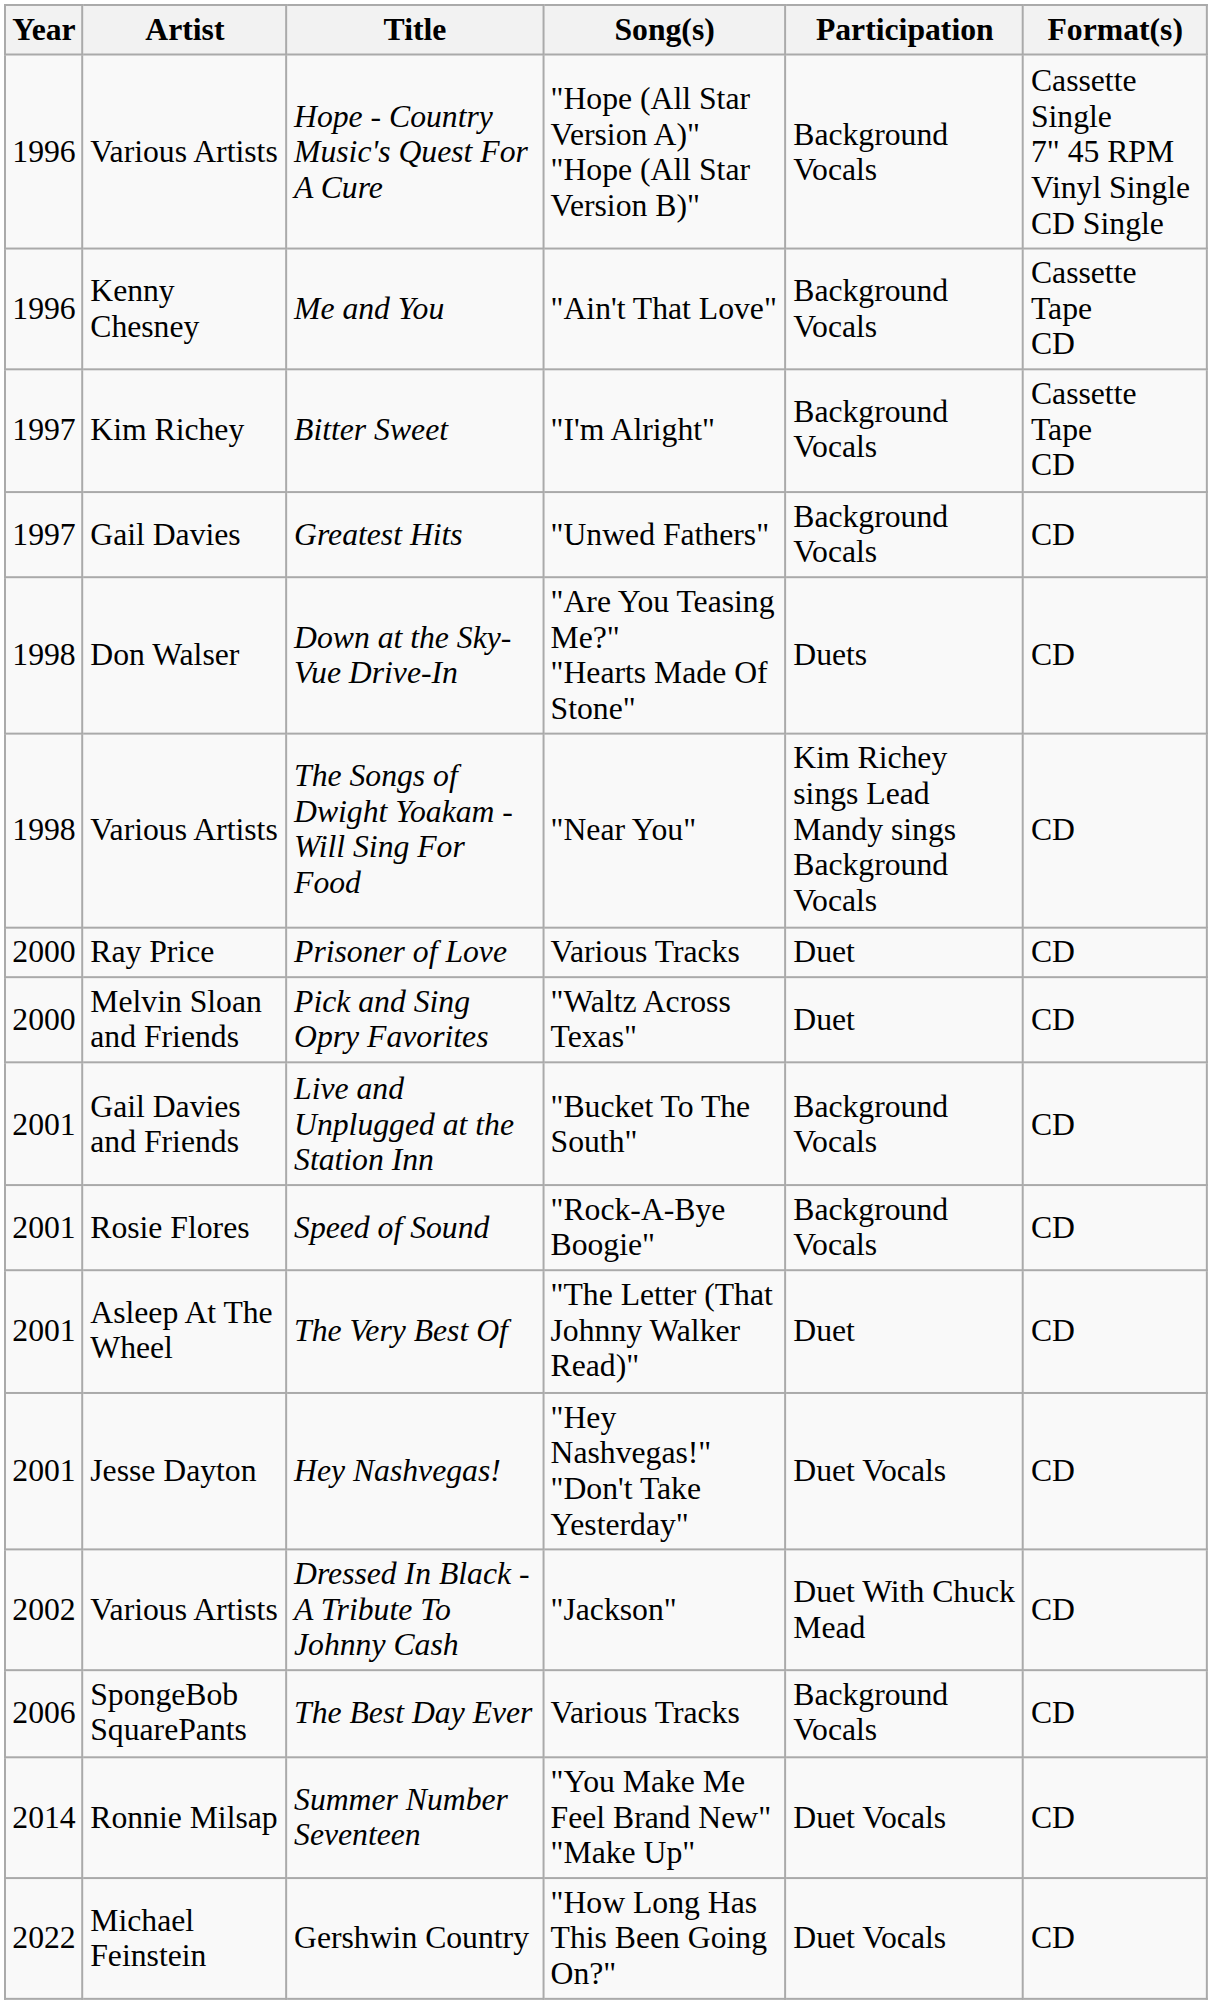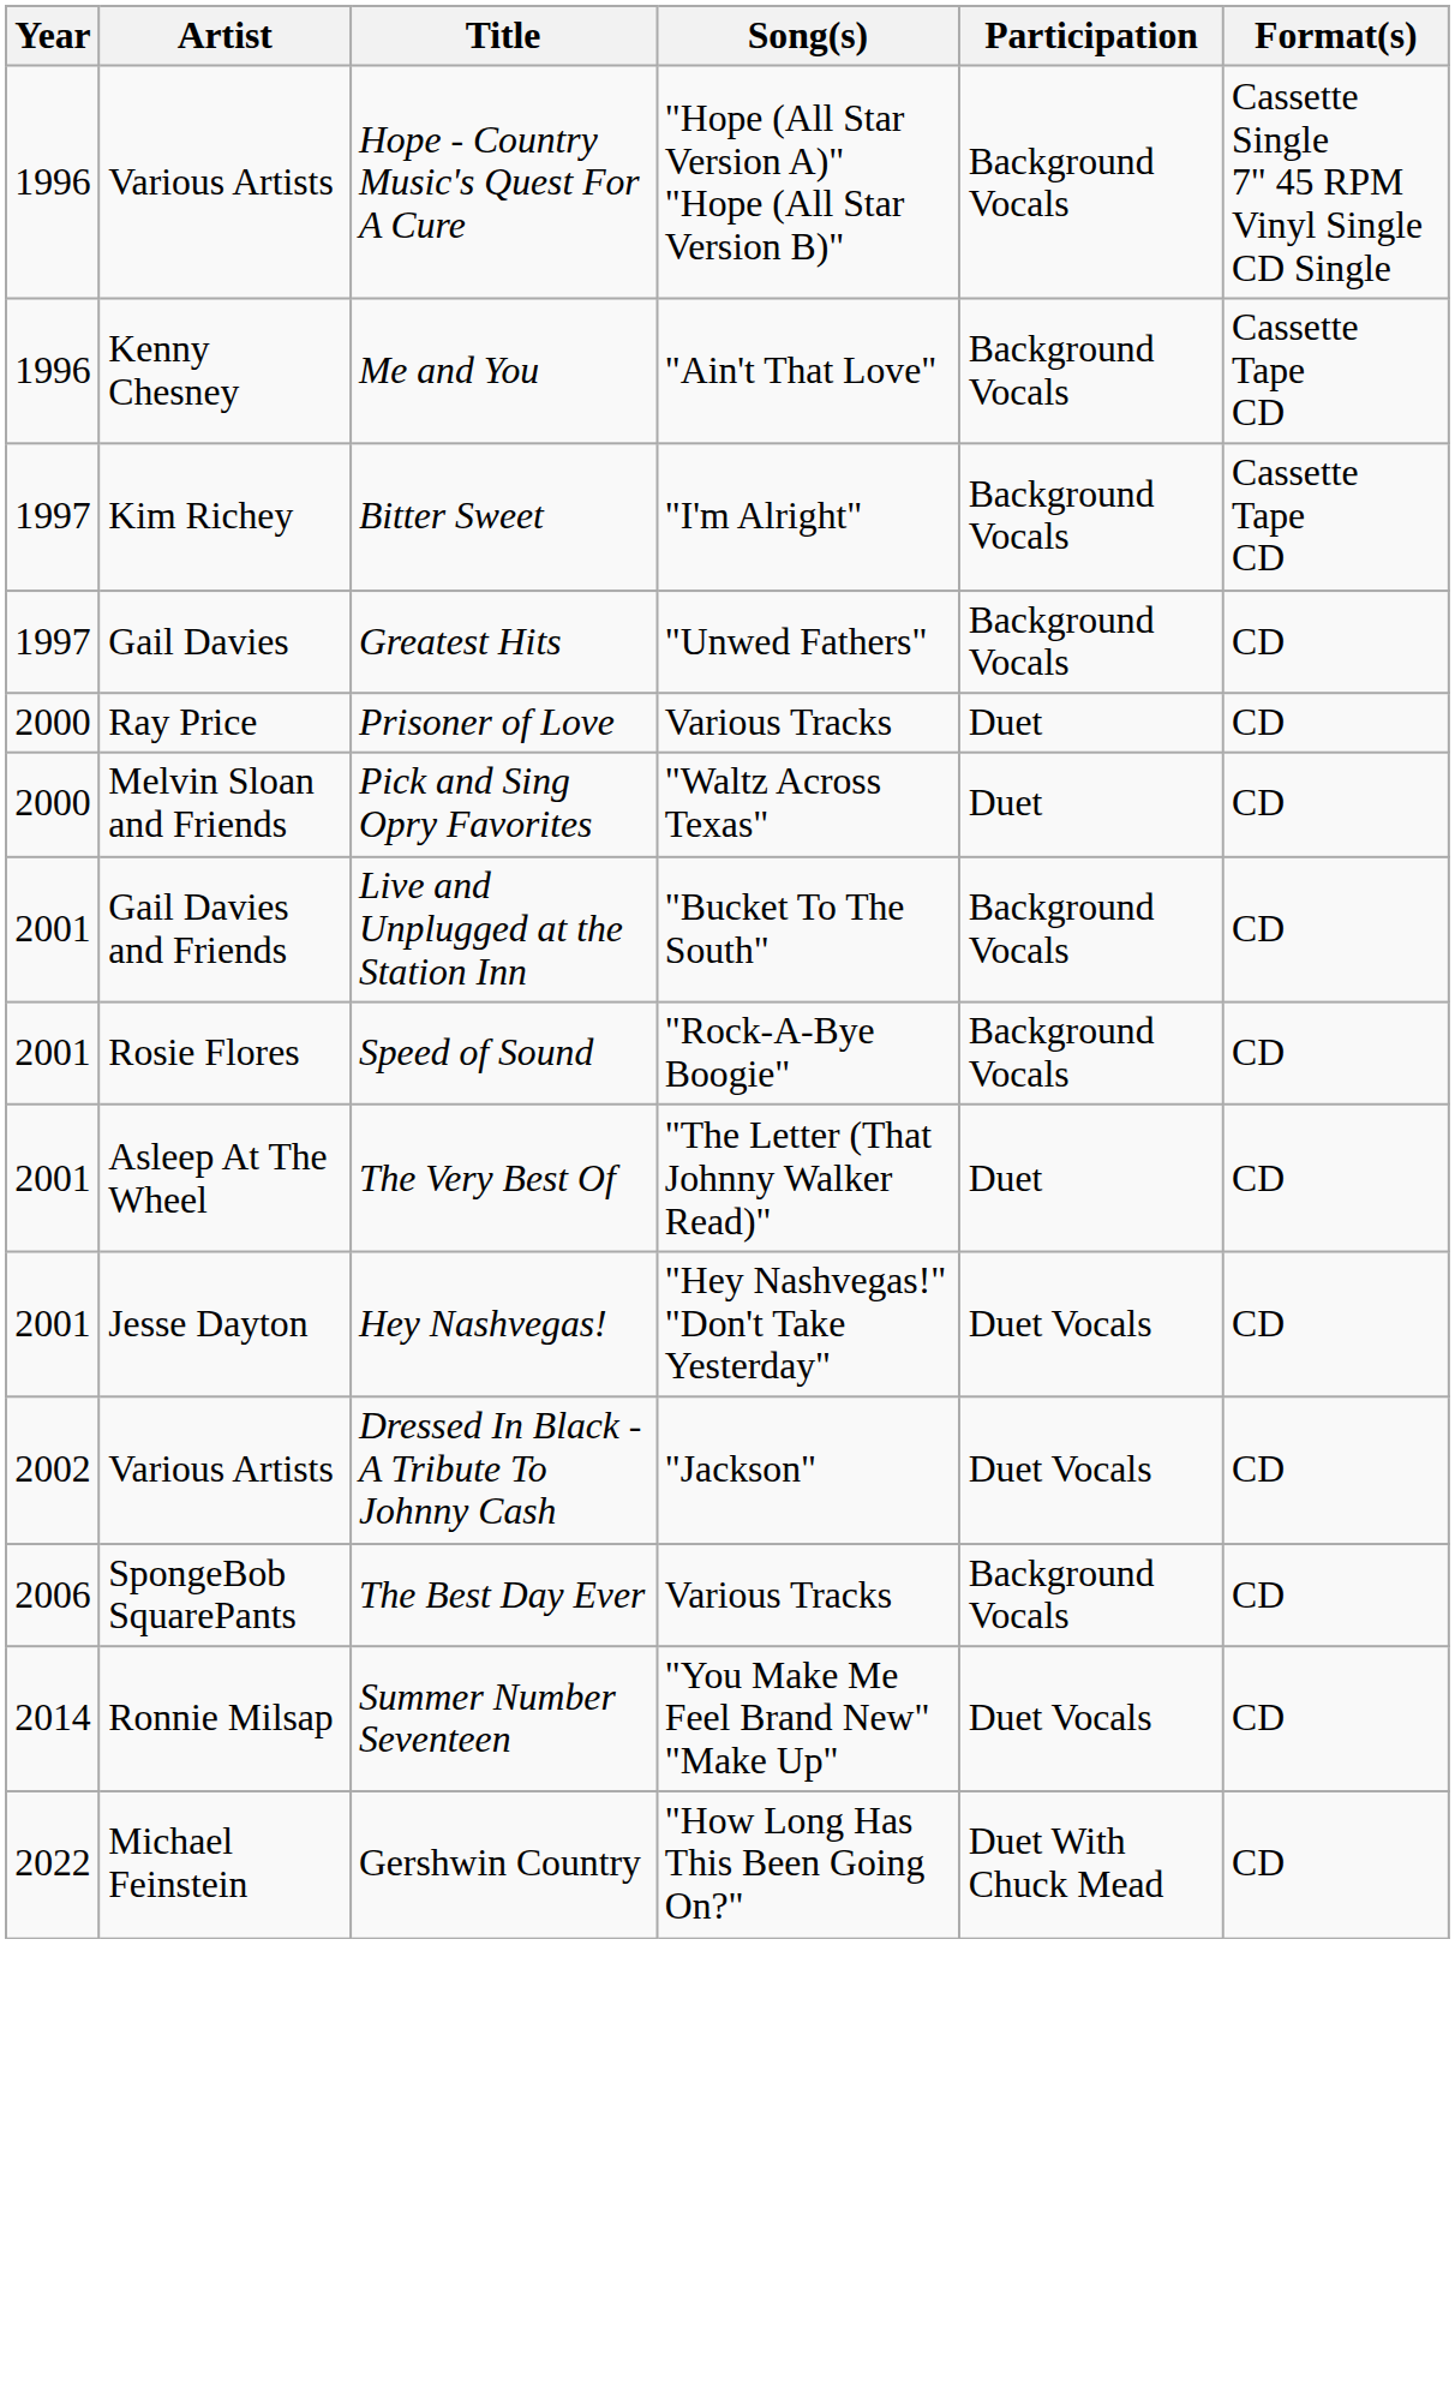- row: 1998 | Don Walser | Down at the Sky-Vue Drive-In | "Are You Teasing Me?" "Hearts Made Of Stone" | Duets | CD
- row: 1998 | Various Artists | The Songs of Dwight Yoakam - Will Sing For Food | "Near You" | Kim Richey sings Lead Mandy sings Background Vocals | CD
Dressed In Black - A Tribute To Johnny Cash | Participation: Duet With Chuck Mead -> Duet Vocals
Gershwin Country | Participation: Duet Vocals -> Duet With Chuck Mead
